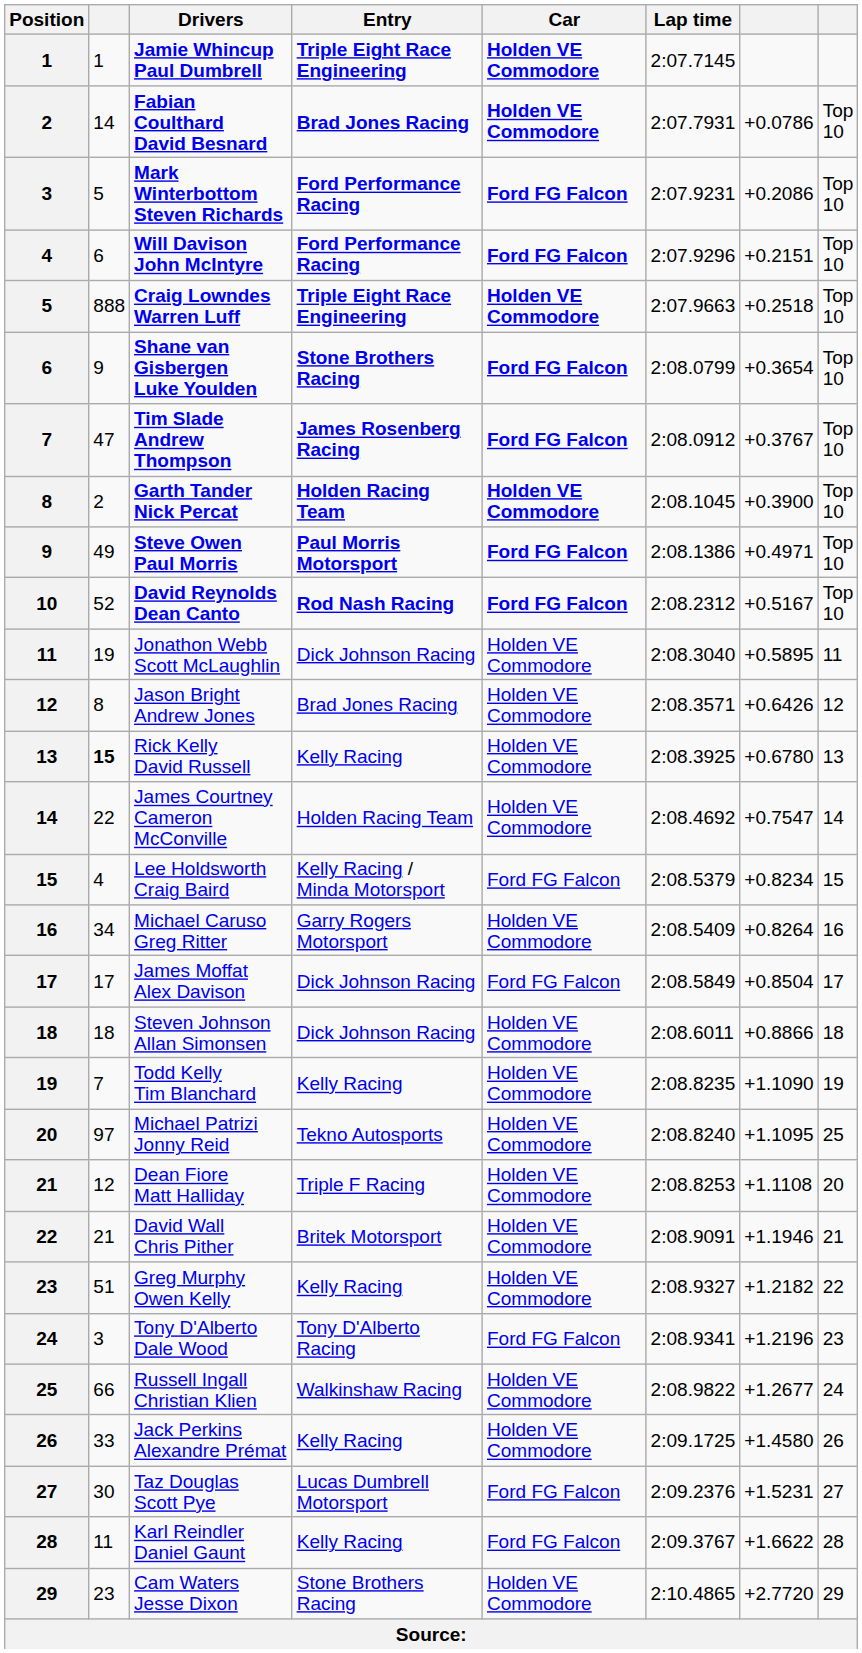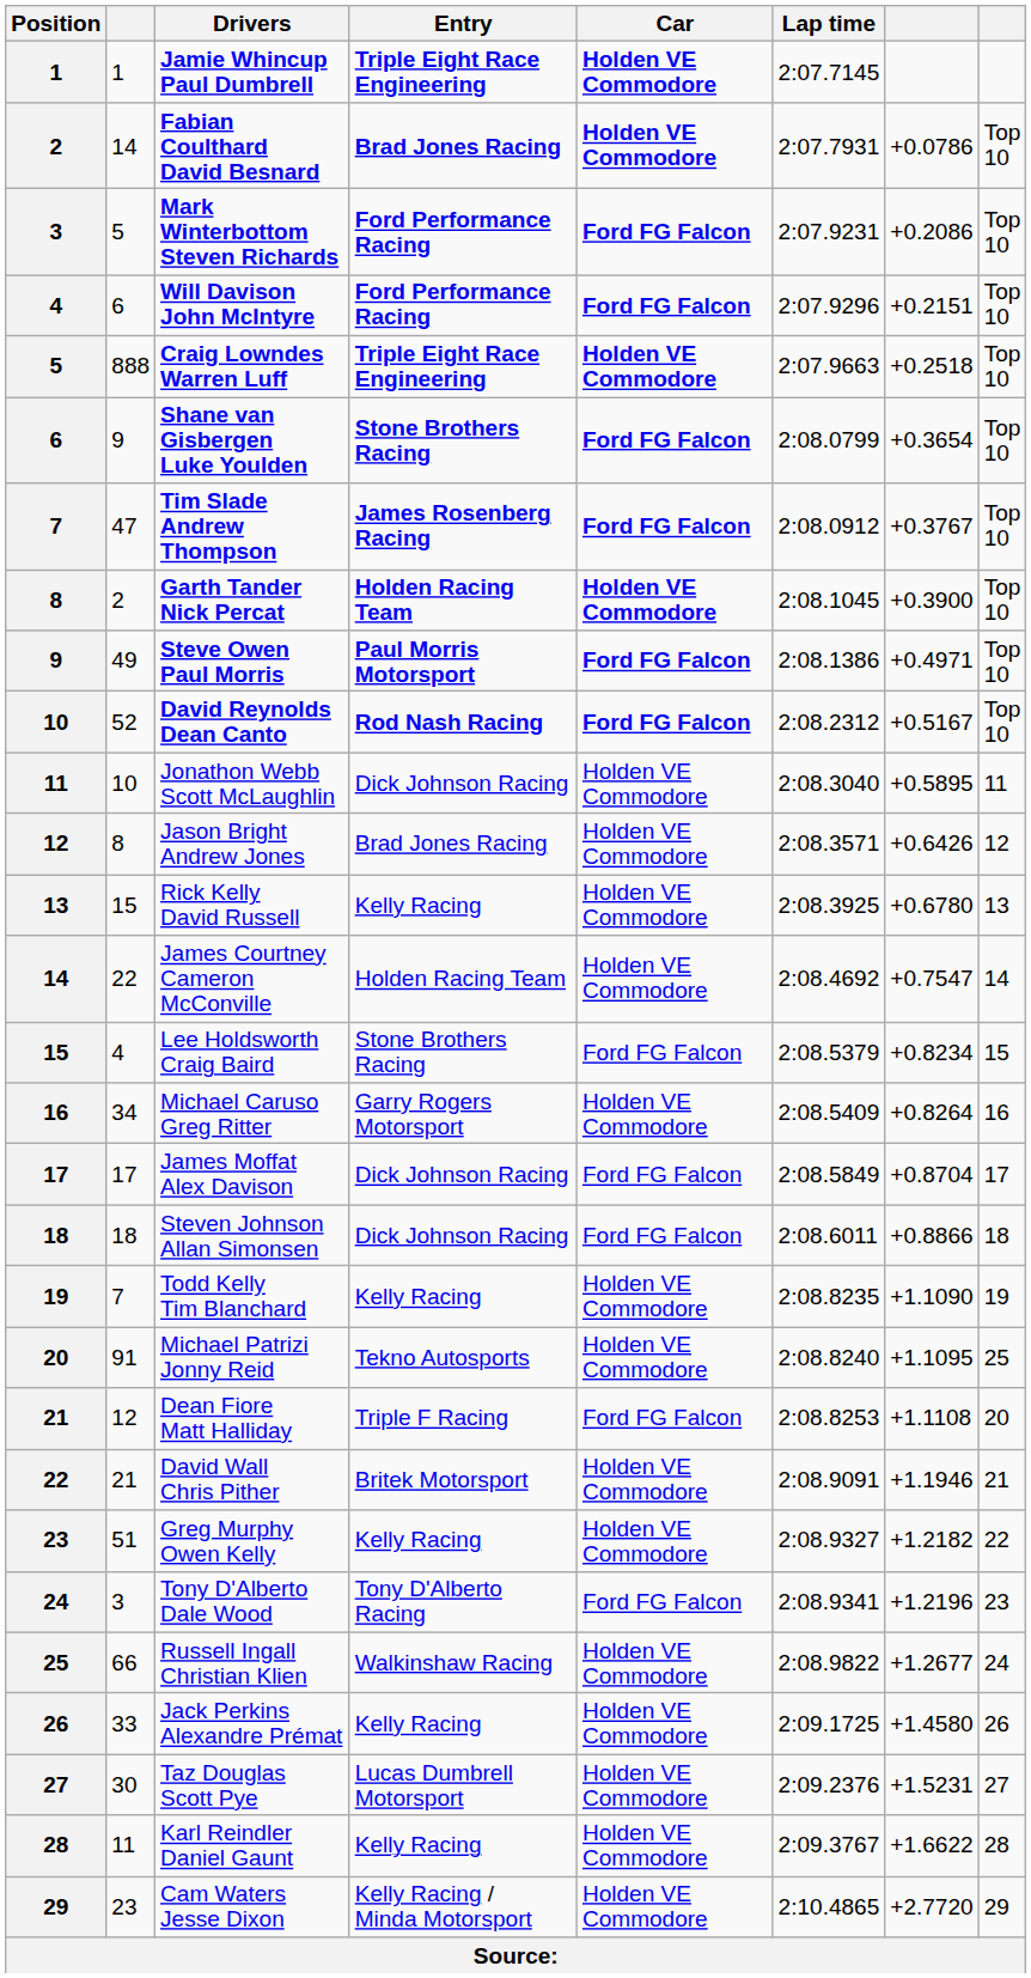Jonathon Webb Scott McLaughlin | column 2: 19 -> 10
Rick Kelly David Russell | column 2: bold -> normal
Lee Holdsworth Craig Baird | Entry: Kelly Racing / Minda Motorsport -> Stone Brothers Racing
James Moffat Alex Davison | column 7: +0.8504 -> +0.8704
Steven Johnson Allan Simonsen | Car: Holden VE Commodore -> Ford FG Falcon
Michael Patrizi Jonny Reid | column 2: 97 -> 91
Dean Fiore Matt Halliday | Car: Holden VE Commodore -> Ford FG Falcon
Taz Douglas Scott Pye | Car: Ford FG Falcon -> Holden VE Commodore
Karl Reindler Daniel Gaunt | Car: Ford FG Falcon -> Holden VE Commodore
Cam Waters Jesse Dixon | Entry: Stone Brothers Racing -> Kelly Racing / Minda Motorsport
